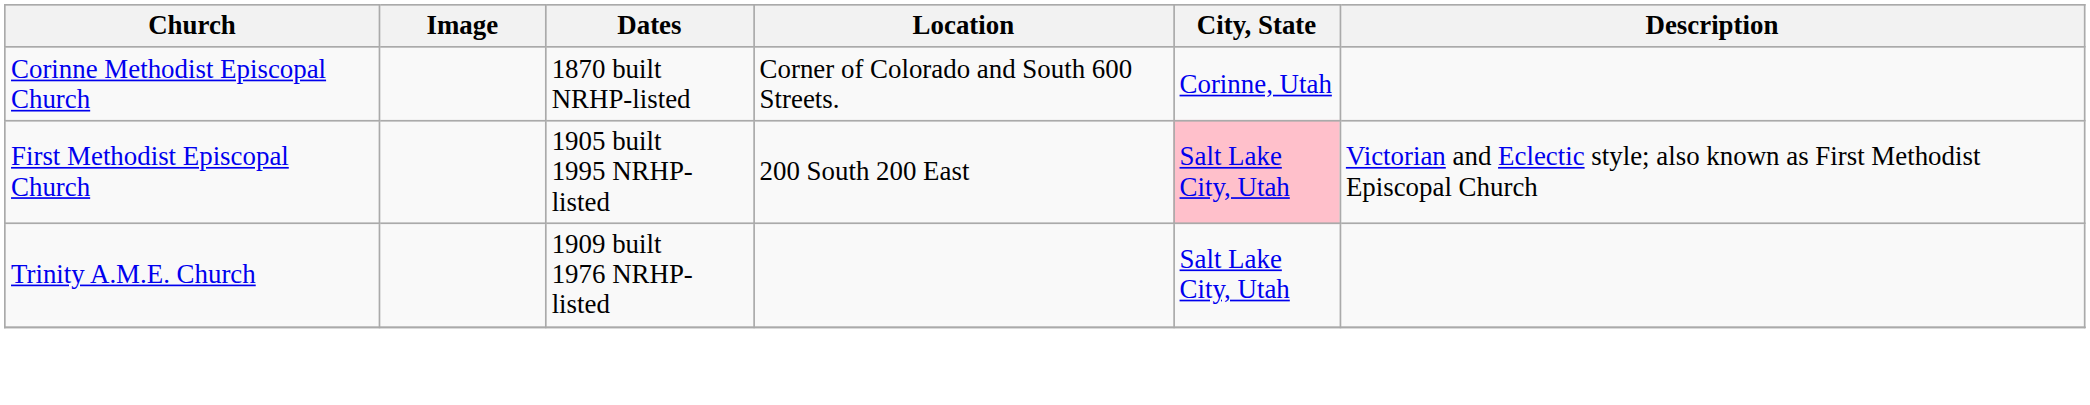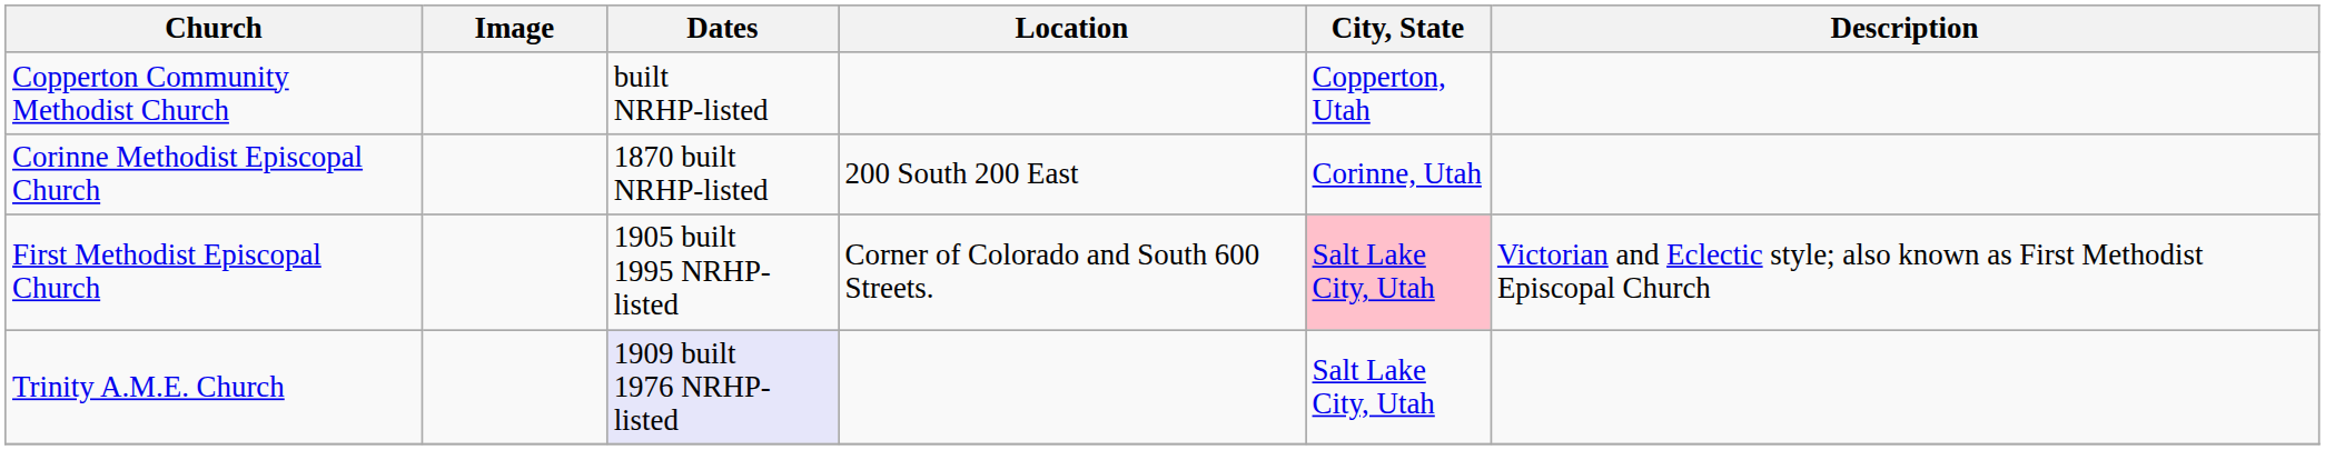+ row: Copperton Community Methodist Church | built NRHP-listed | Copperton, Utah
Corinne Methodist Episcopal Church | Location: Corner of Colorado and South 600 Streets. -> 200 South 200 East
First Methodist Episcopal Church | Location: 200 South 200 East -> Corner of Colorado and South 600 Streets.
Trinity A.M.E. Church | Dates: no background -> lavender background
